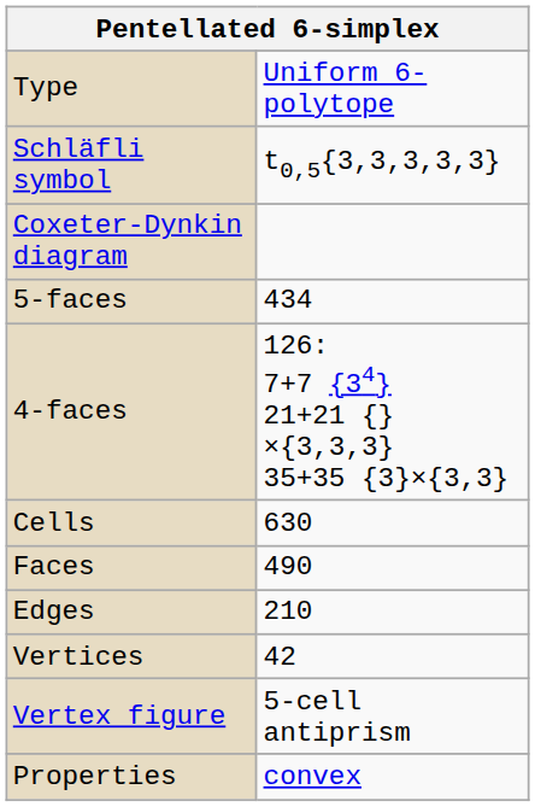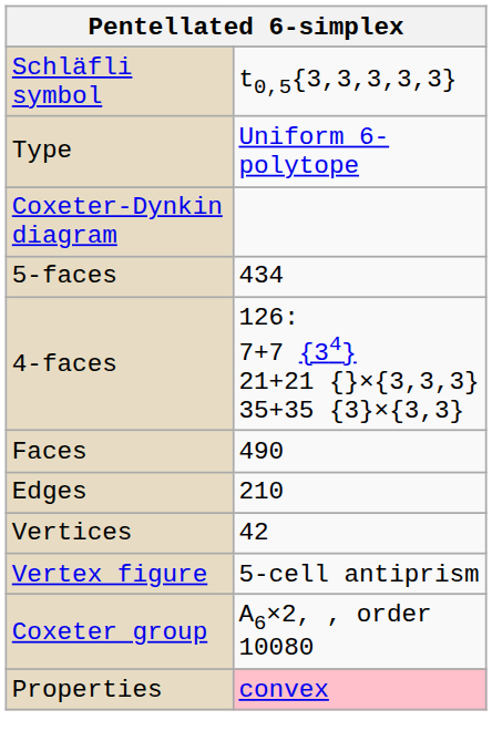rows swapped: Type <-> Schläfli symbol
- row: Cells | 630
+ row: Coxeter group | A6×2, , order 10080
Properties | column 2: no background -> pink background
